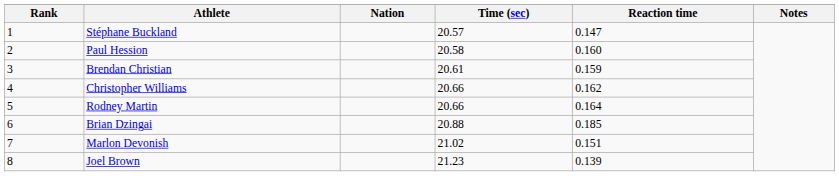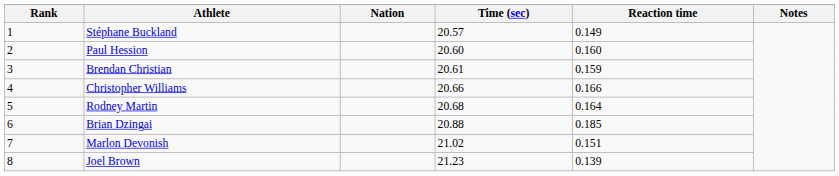Stéphane Buckland | Reaction time: 0.147 -> 0.149
Paul Hession | Time (sec): 20.58 -> 20.60
Christopher Williams | Reaction time: 0.162 -> 0.166
Rodney Martin | Time (sec): 20.66 -> 20.68
